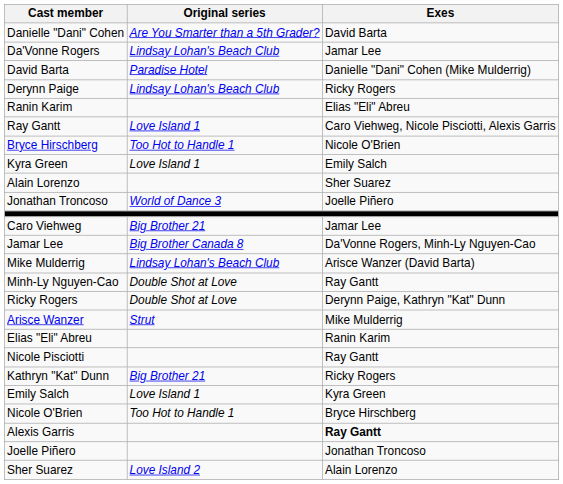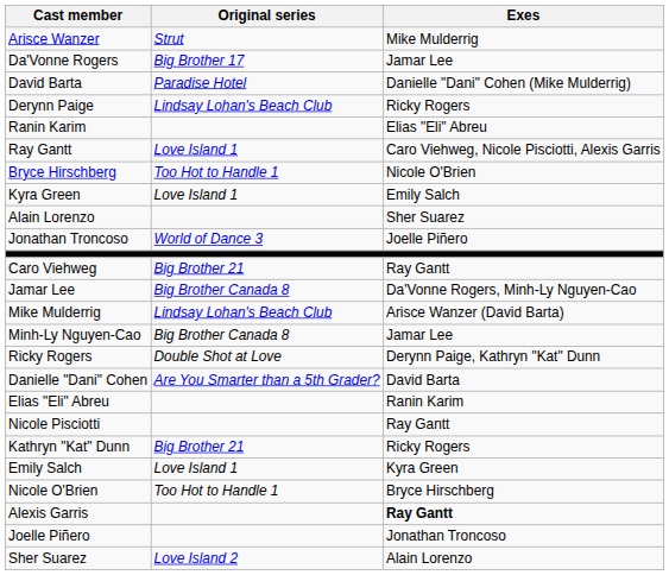rows swapped: Arisce Wanzer <-> Danielle "Dani" Cohen
Da'Vonne Rogers | Original series: Lindsay Lohan's Beach Club -> Big Brother 17
Caro Viehweg | Exes: Jamar Lee -> Ray Gantt
Minh-Ly Nguyen-Cao | Original series: Double Shot at Love -> Big Brother Canada 8
Minh-Ly Nguyen-Cao | Exes: Ray Gantt -> Jamar Lee
